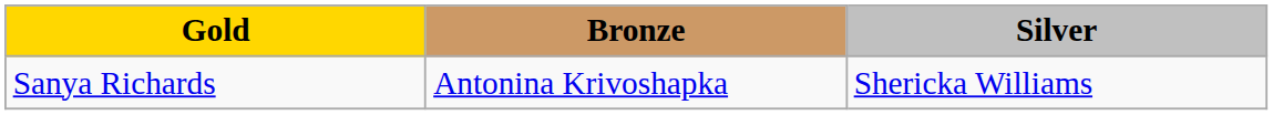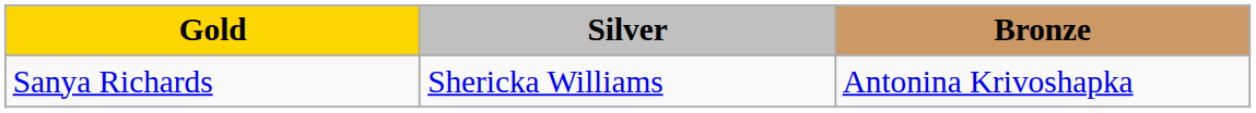columns swapped: Silver <-> Bronze
